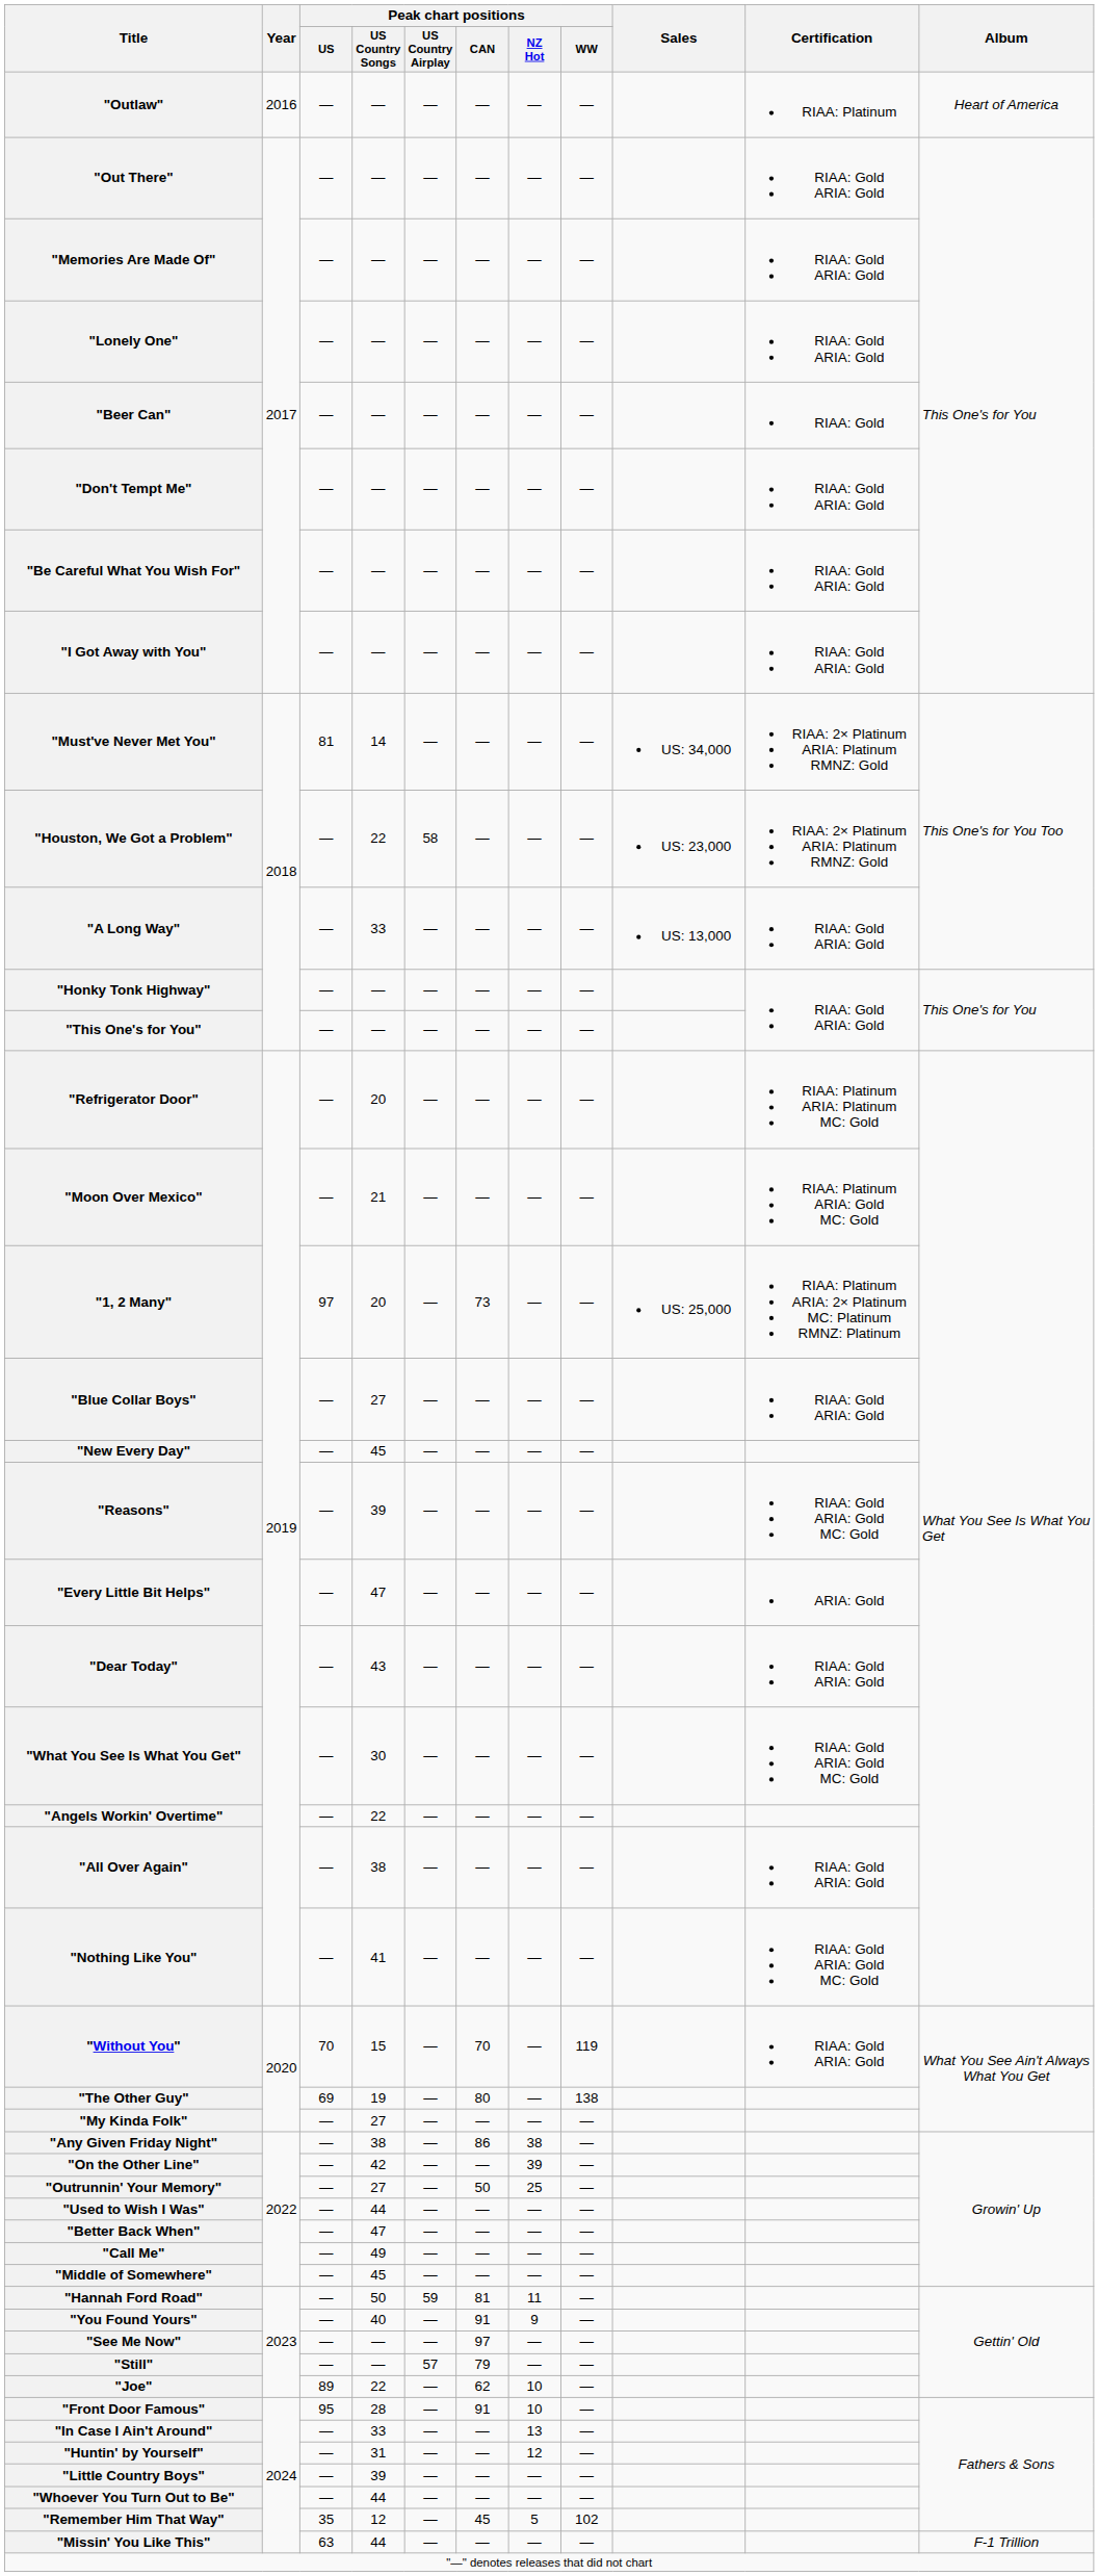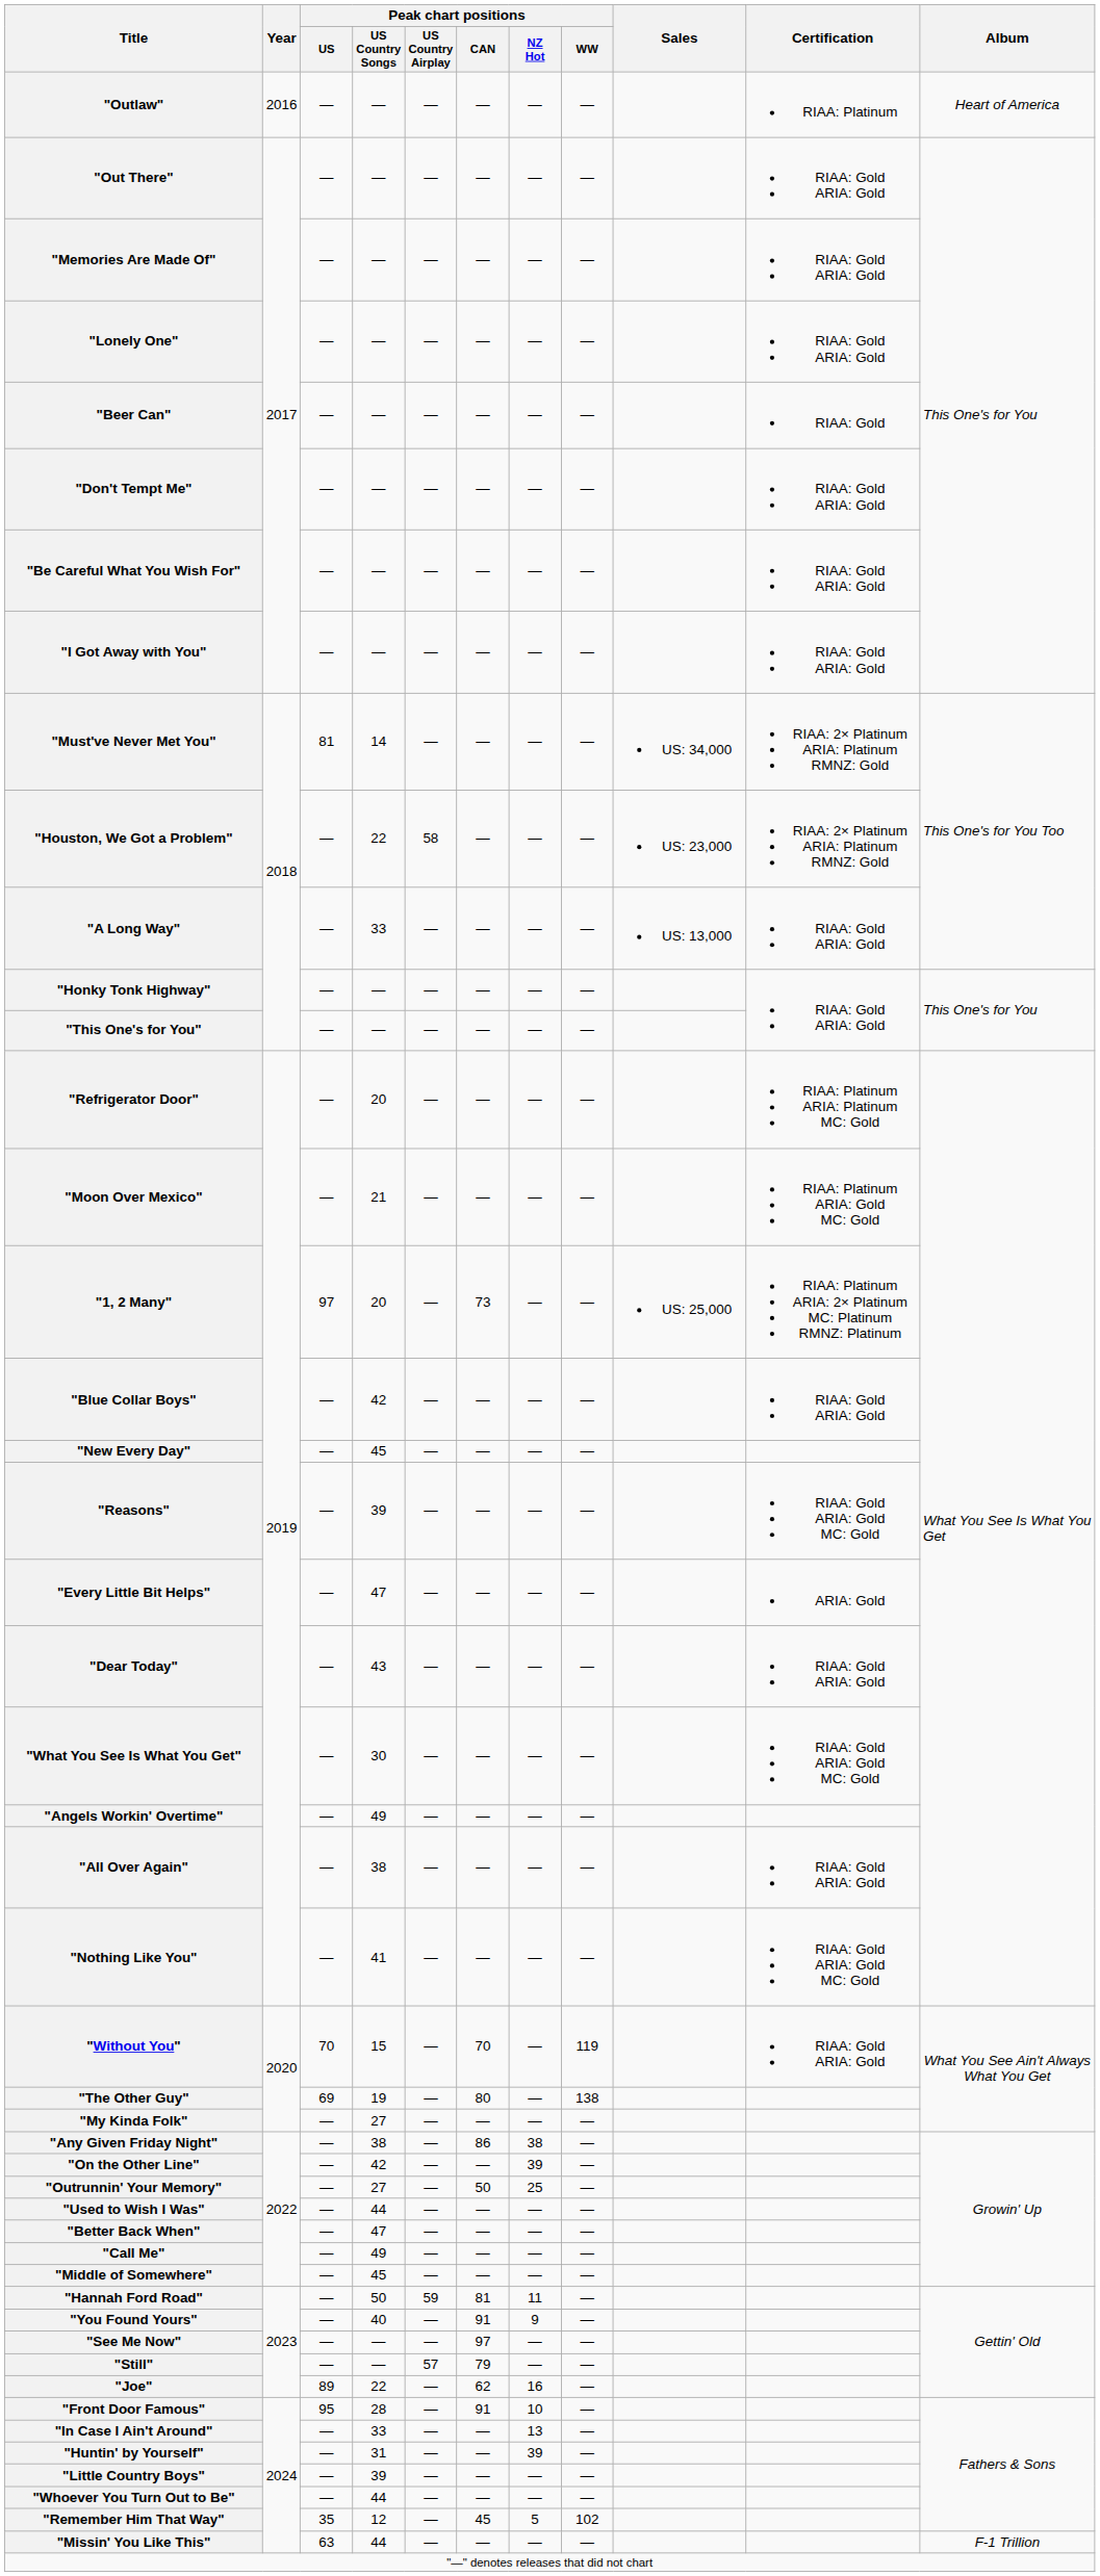"Blue Collar Boys" | Peak chart positions / US Country Songs: 27 -> 42
"Angels Workin' Overtime" | Peak chart positions / US Country Songs: 22 -> 49
"Joe" | Peak chart positions / NZ Hot: 10 -> 16
"Huntin' by Yourself" | Peak chart positions / NZ Hot: 12 -> 39
